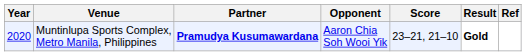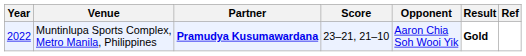columns swapped: Opponent <-> Score
Muntinlupa Sports Complex, Metro Manila, Philippines | Year: 2020 -> 2022
